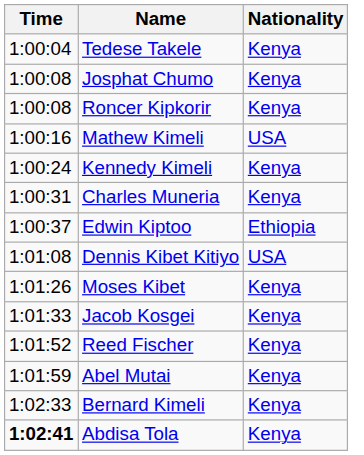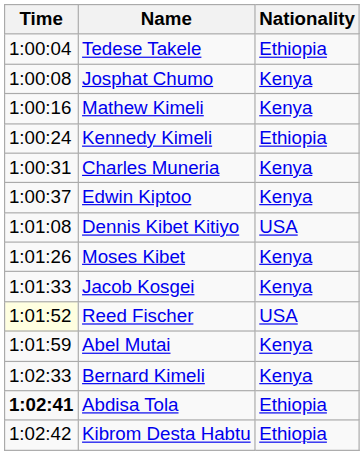Tedese Takele | Nationality: Kenya -> Ethiopia
- row: 1:00:08 | Roncer Kipkorir | Kenya
Mathew Kimeli | Nationality: USA -> Kenya
Kennedy Kimeli | Nationality: Kenya -> Ethiopia
Edwin Kiptoo | Nationality: Ethiopia -> Kenya
Reed Fischer | Time: no background -> lightyellow background
Reed Fischer | Nationality: Kenya -> USA
Abdisa Tola | Nationality: Kenya -> Ethiopia
+ row: 1:02:42 | Kibrom Desta Habtu | Ethiopia
